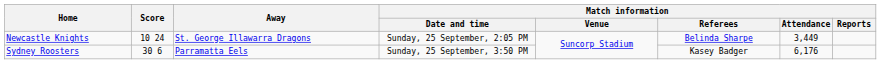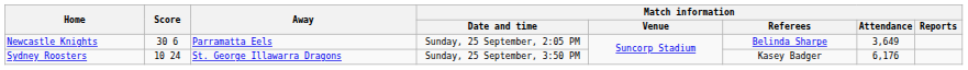Newcastle Knights | Score: 10 24 -> 30 6
Newcastle Knights | Away: St. George Illawarra Dragons -> Parramatta Eels
Newcastle Knights | Match information / Attendance: 3,449 -> 3,649
Sydney Roosters | Score: 30 6 -> 10 24
Sydney Roosters | Away: Parramatta Eels -> St. George Illawarra Dragons
